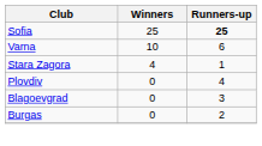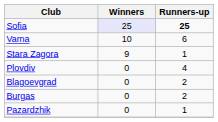Sofia | Winners: no background -> lavender background
Stara Zagora | Winners: 4 -> 9
Blagoevgrad | Runners-up: 3 -> 2
+ row: Pazardzhik | 0 | 1
